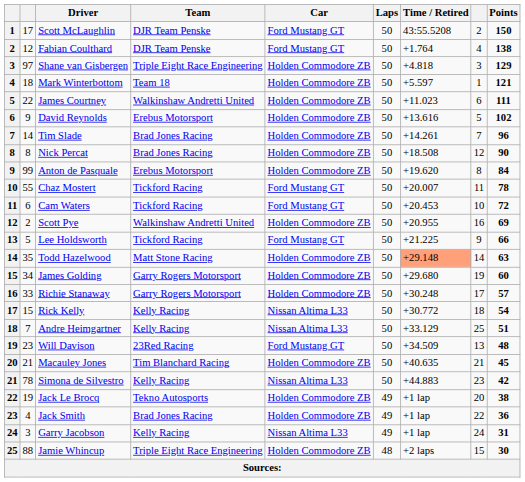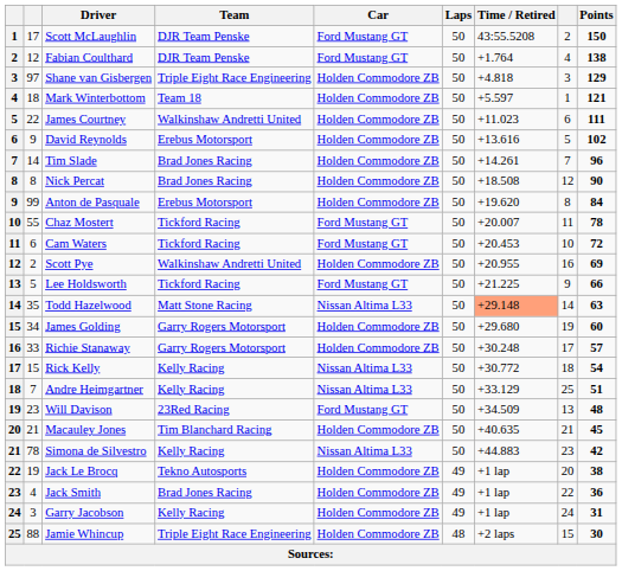Todd Hazelwood | Car: Holden Commodore ZB -> Nissan Altima L33
Garry Jacobson | Car: Nissan Altima L33 -> Holden Commodore ZB
